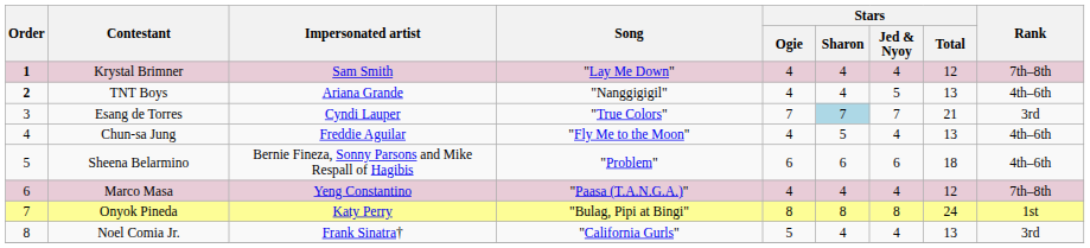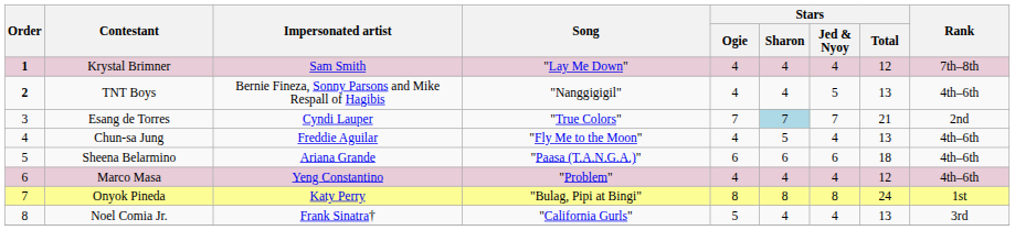TNT Boys | Impersonated artist: Ariana Grande -> Bernie Fineza, Sonny Parsons and Mike Respall of Hagibis
Esang de Torres | Rank: 3rd -> 2nd
Sheena Belarmino | Impersonated artist: Bernie Fineza, Sonny Parsons and Mike Respall of Hagibis -> Ariana Grande
Sheena Belarmino | Song: "Problem" -> "Paasa (T.A.N.G.A.)"
Marco Masa | Song: "Paasa (T.A.N.G.A.)" -> "Problem"
Marco Masa | Rank: 7th–8th -> 4th–6th
